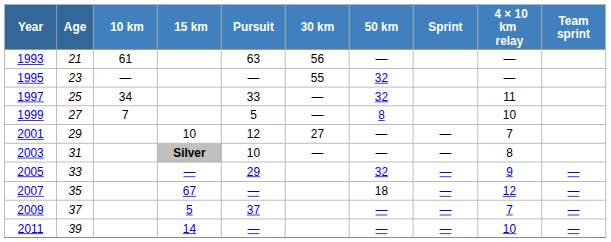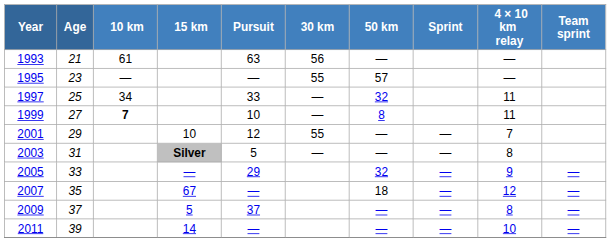1995 | 50 km: 32 -> 57
1999 | 10 km: normal -> bold
1999 | Pursuit: 5 -> 10
1999 | 4 × 10 km relay: 10 -> 11
2001 | 30 km: 27 -> 55
2003 | Pursuit: 10 -> 5
2009 | 4 × 10 km relay: 7 -> 8
